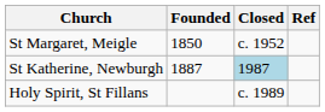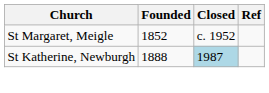St Margaret, Meigle | Founded: 1850 -> 1852
St Katherine, Newburgh | Founded: 1887 -> 1888
- row: Holy Spirit, St Fillans | c. 1989
